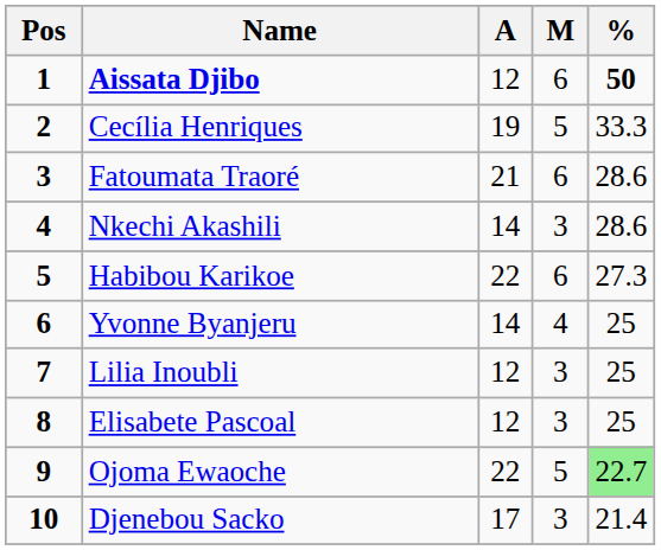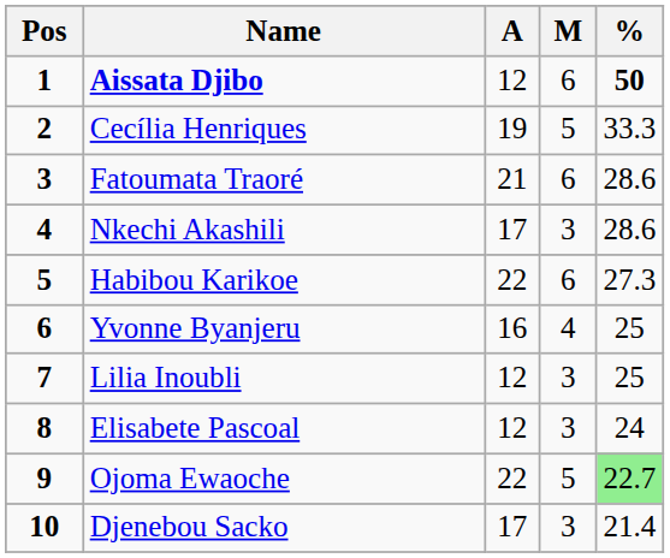Nkechi Akashili | A: 14 -> 17
Yvonne Byanjeru | A: 14 -> 16
Elisabete Pascoal | %: 25 -> 24
